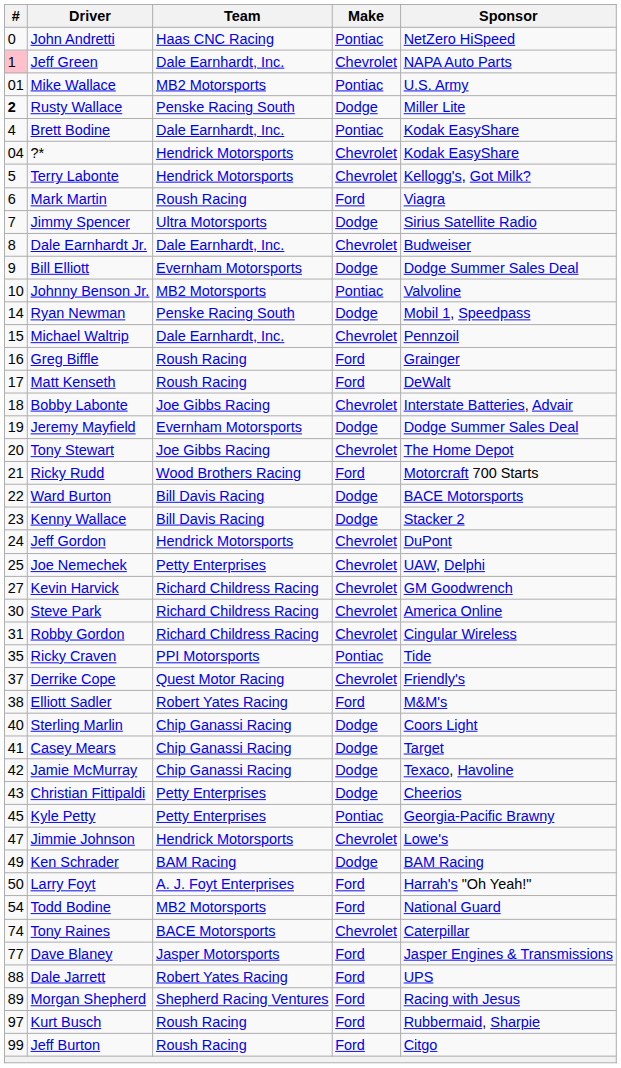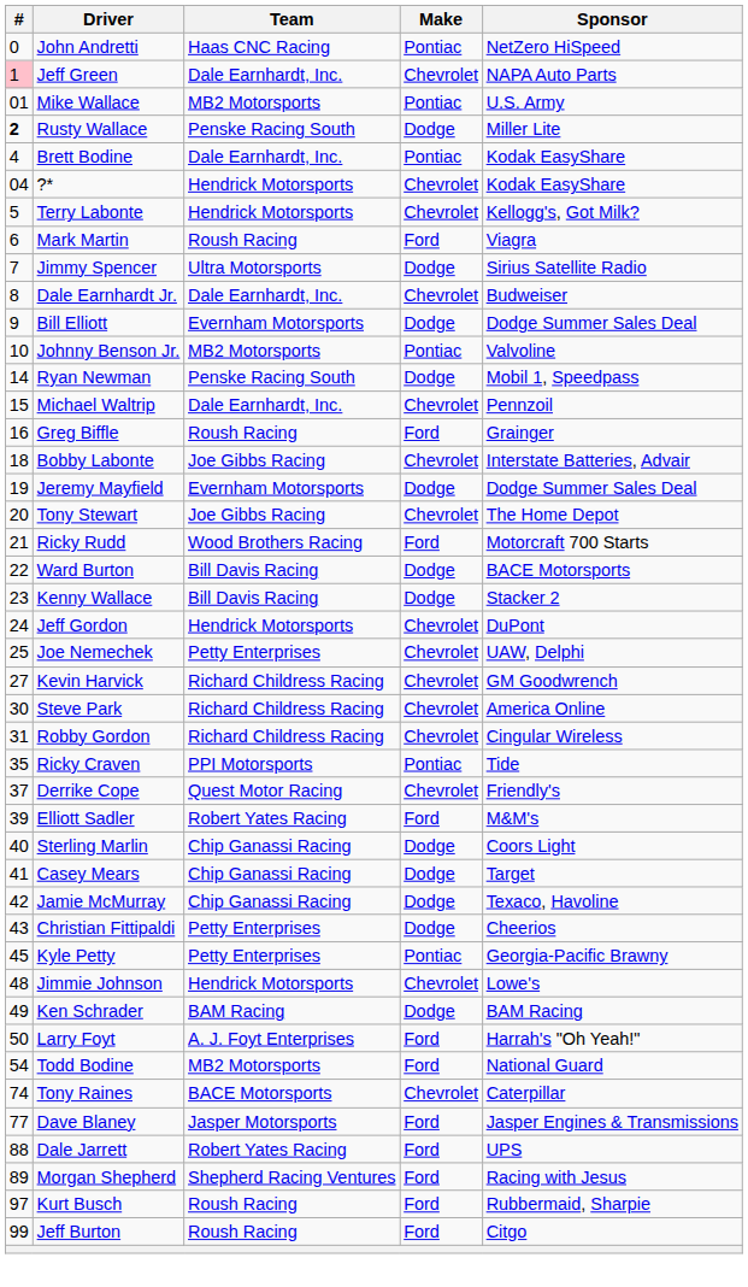- row: 17 | Matt Kenseth | Roush Racing | Ford | DeWalt
Elliott Sadler | #: 38 -> 39
Jimmie Johnson | #: 47 -> 48
